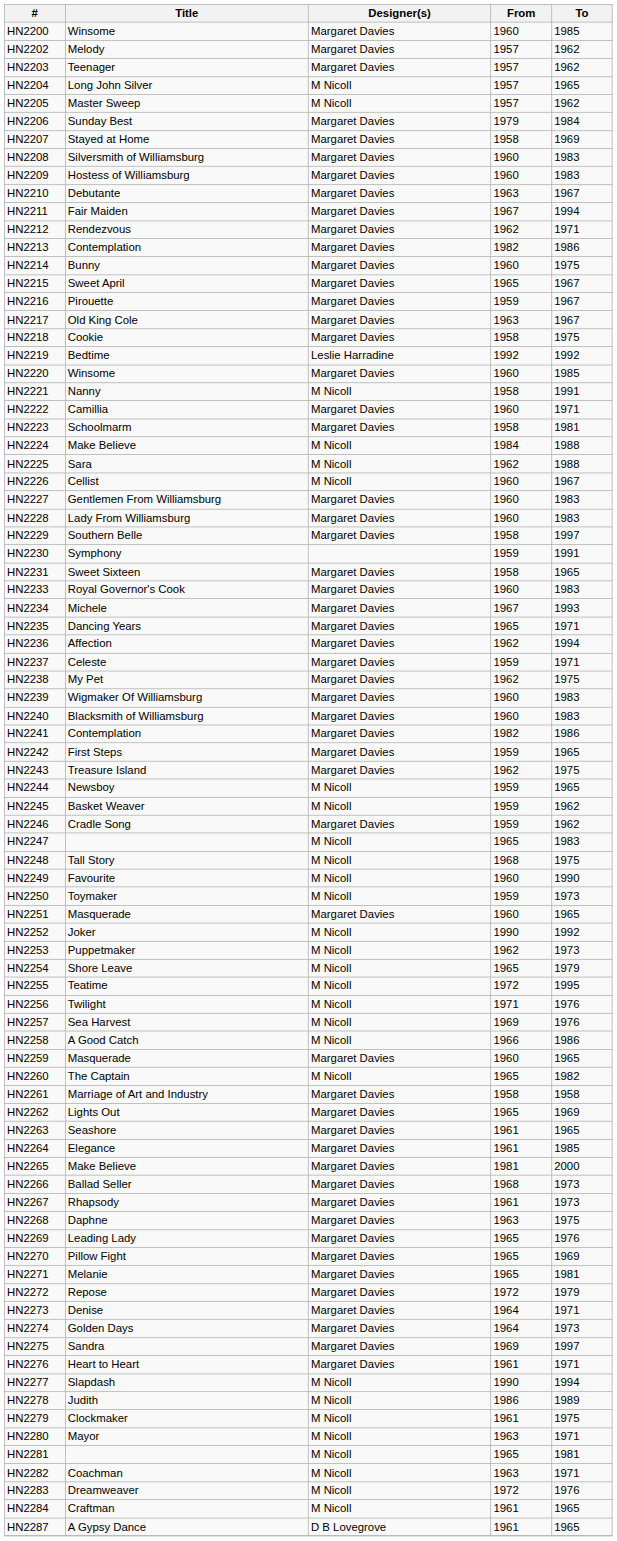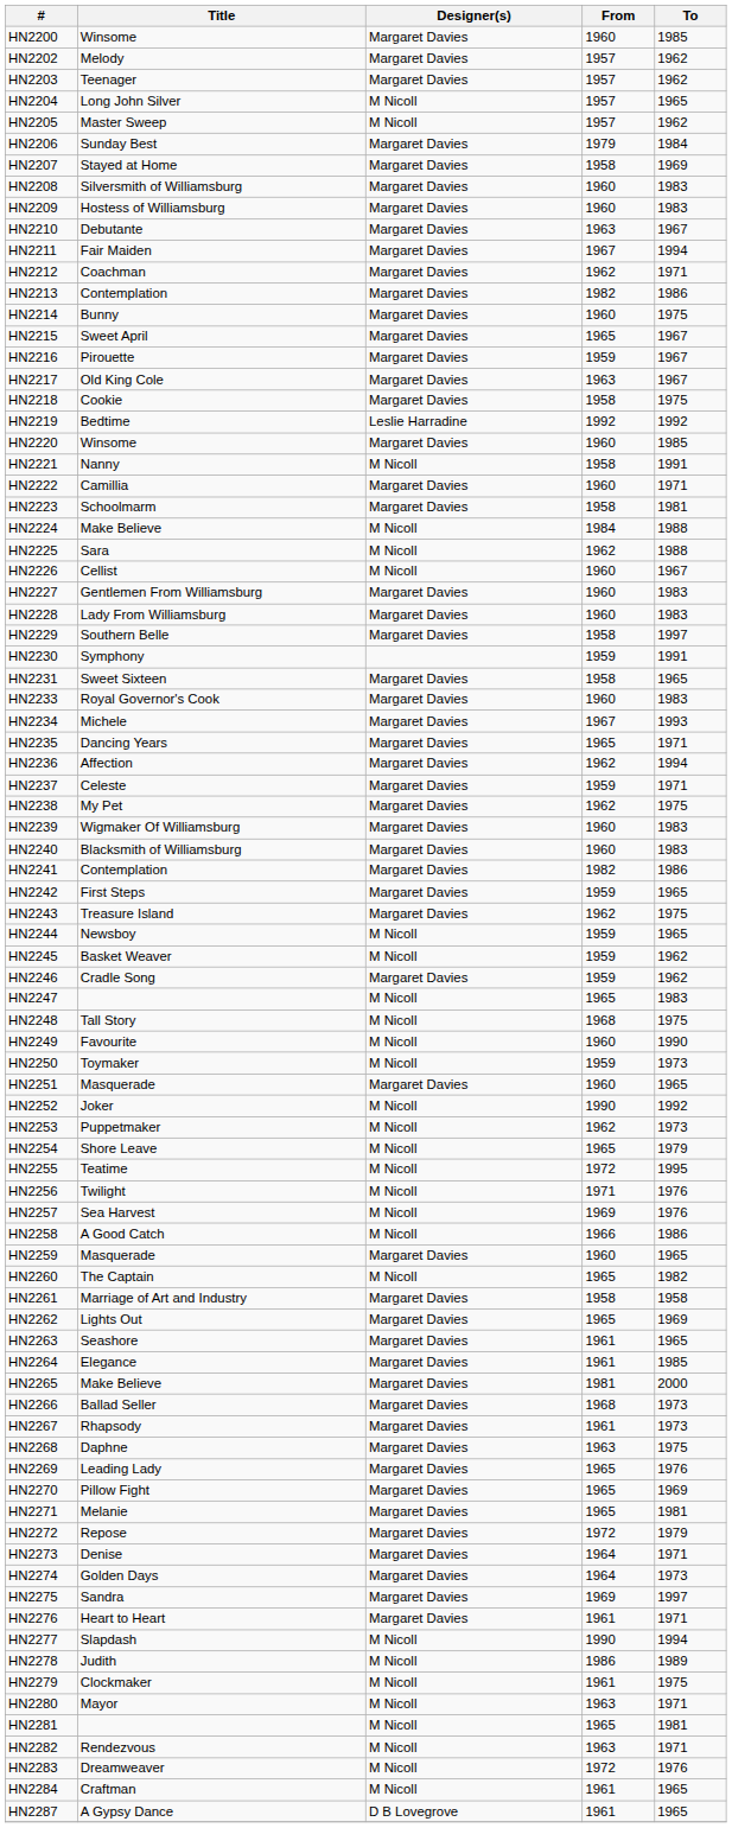HN2212 | Title: Rendezvous -> Coachman
HN2282 | Title: Coachman -> Rendezvous
